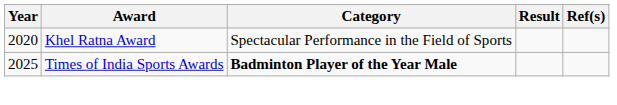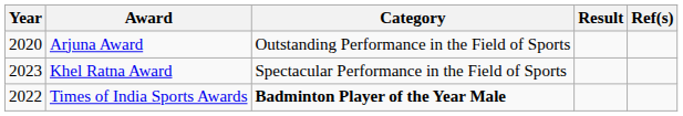+ row: 2020 | Arjuna Award | Outstanding Performance in the Field of Sports
Khel Ratna Award | Year: 2020 -> 2023
Times of India Sports Awards | Year: 2025 -> 2022
